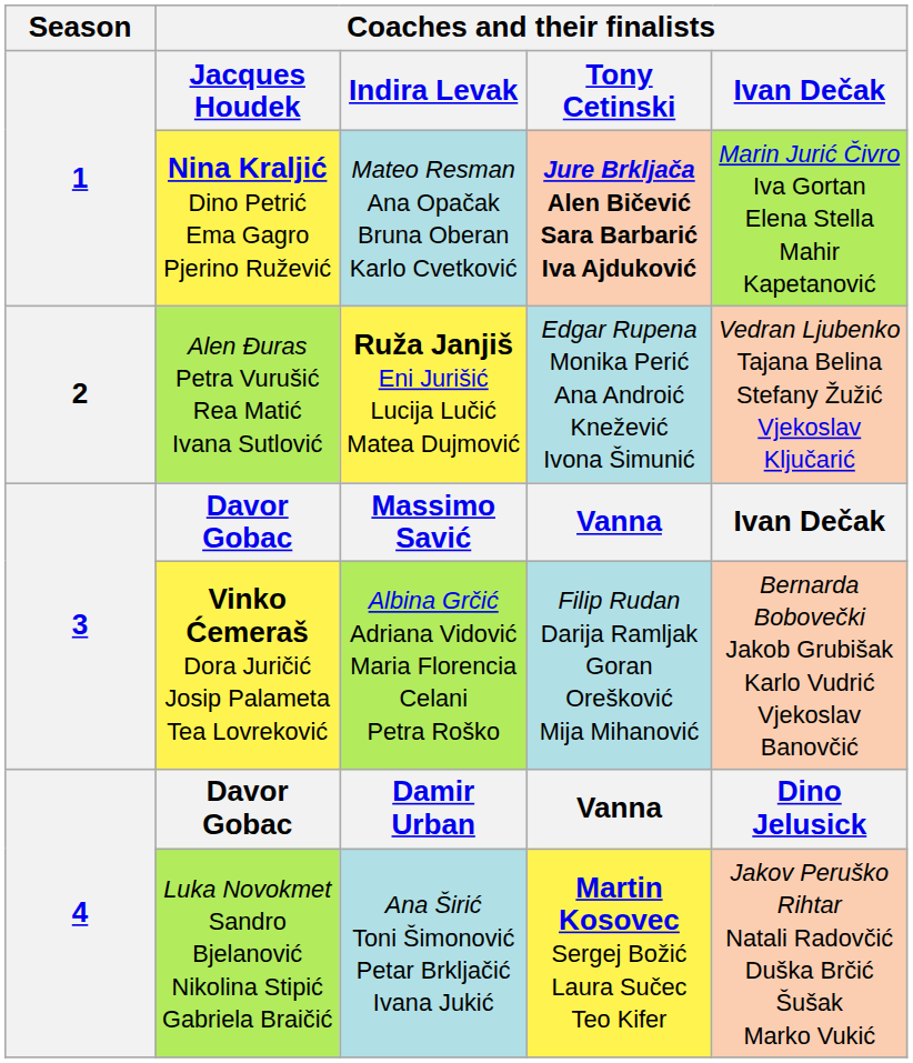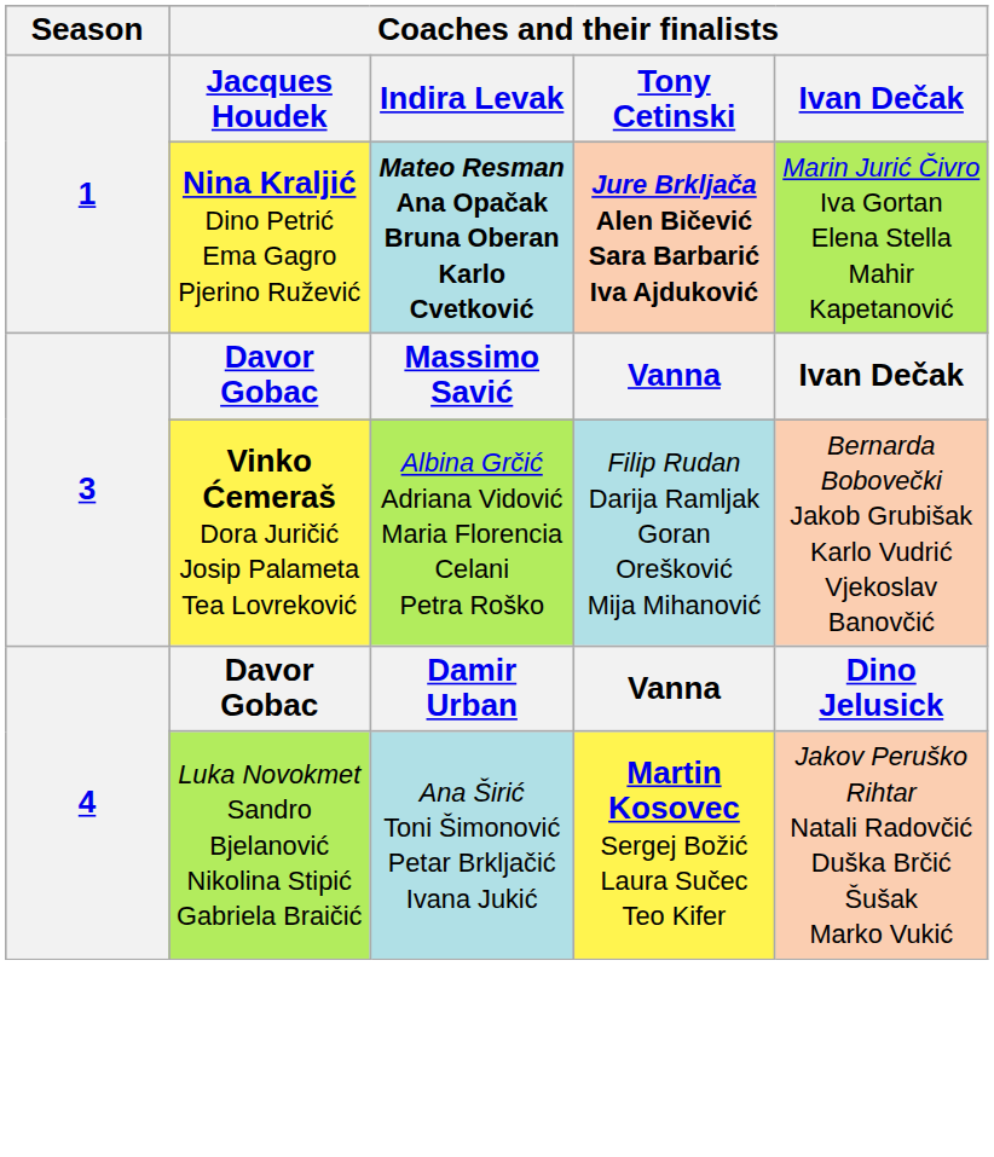Nina Kraljić Dino Petrić Ema Gagro Pjerino Ružević | Coaches and their finalists / Indira Levak: normal -> bold
- row: 2 | Alen Đuras Petra Vurušić Rea Matić Ivana Sutlović | Ruža Janjiš Eni Jurišić Lucija Lučić Matea Dujmović | Edgar Rupena Monika Perić Ana Androić Knežević Ivona Šimunić | Vedran Ljubenko Tajana Belina Stefany Žužić Vjekoslav Ključarić
